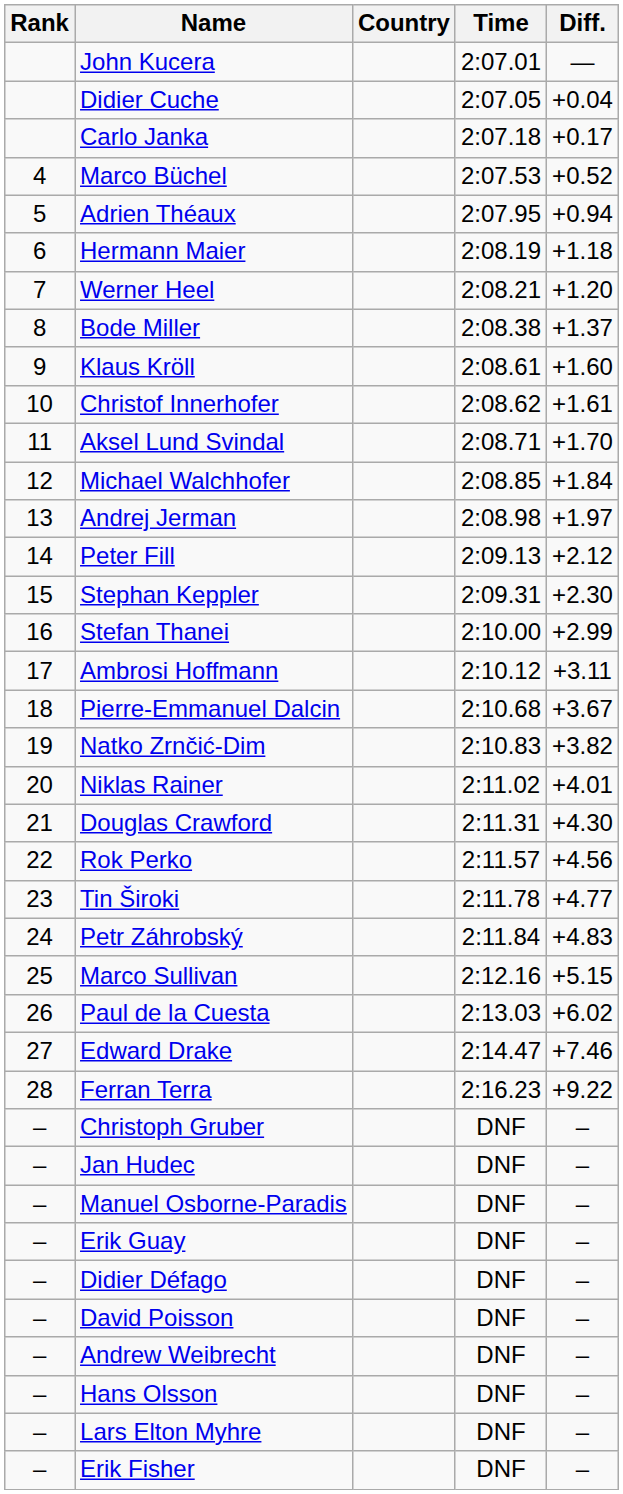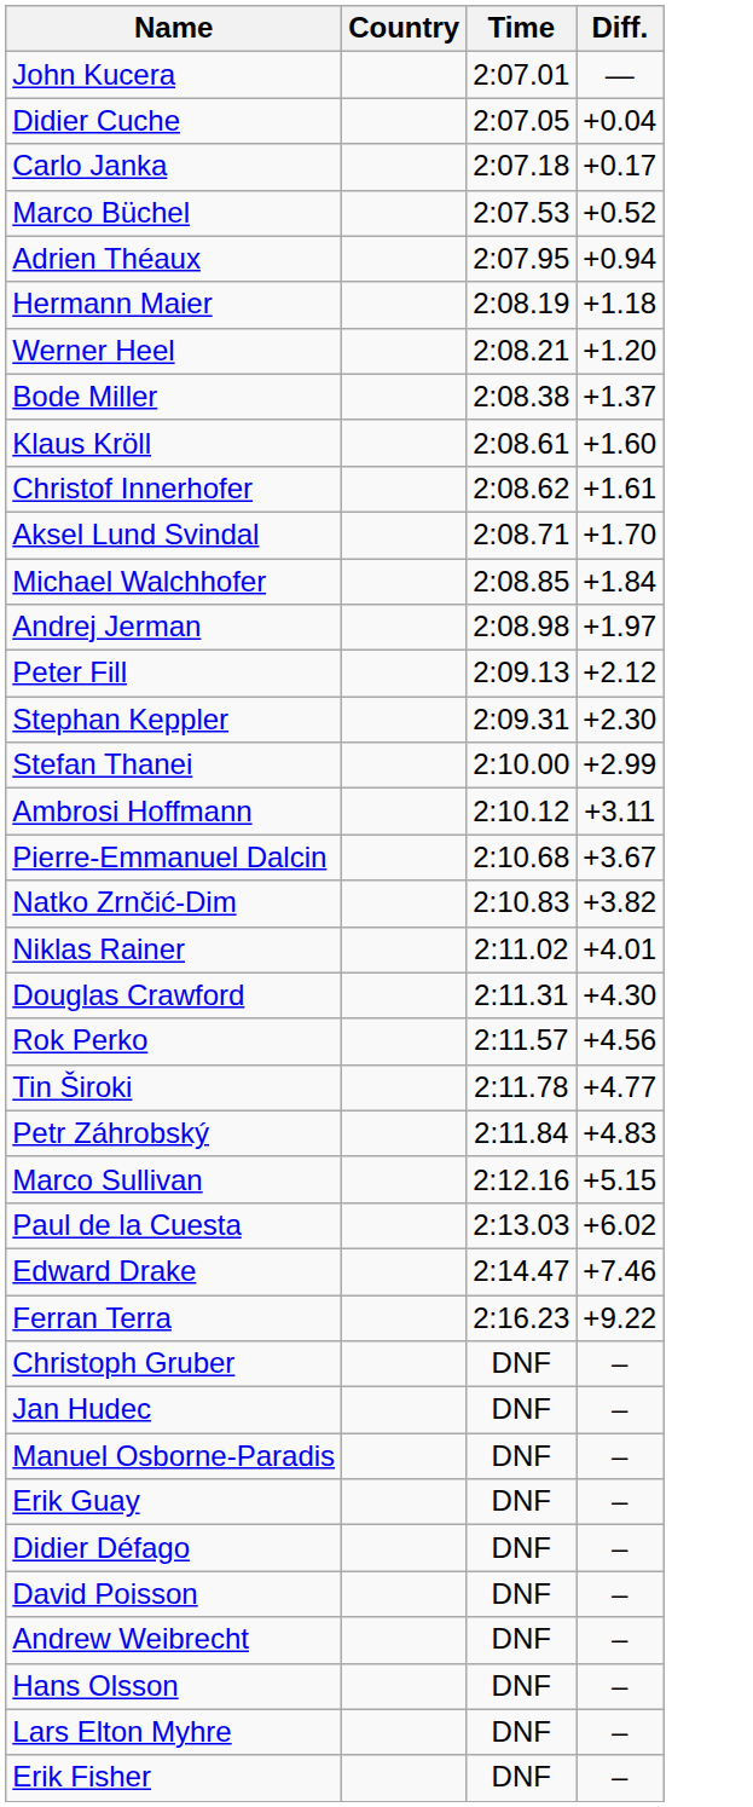- column: Rank | 4 | 5 | 6 | 7 | 8 | 9 | 10 | 11 | 12 | 13 | 14 | 15 | 16 | 17 | 18 | 19 | 20 | 21 | 22 | 23 | 24 | 25 | 26 | 27 | 28 | – | – | – | – | – | – | – | – | – | –
